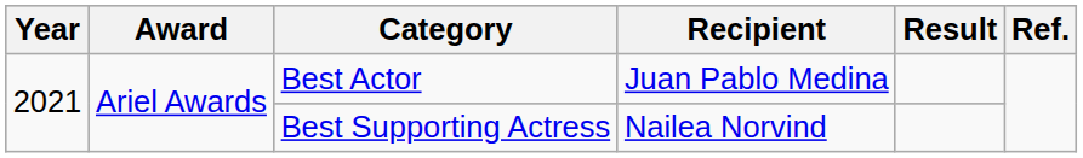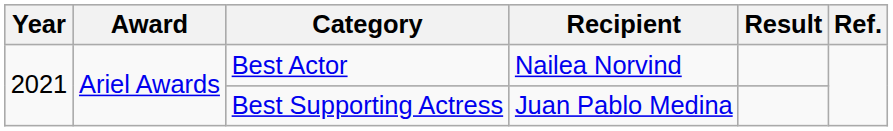Best Actor | Recipient: Juan Pablo Medina -> Nailea Norvind
Best Supporting Actress | Recipient: Nailea Norvind -> Juan Pablo Medina
